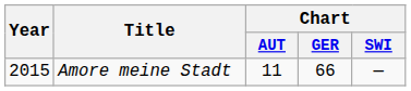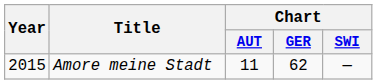Amore meine Stadt | Chart / GER: 66 -> 62
